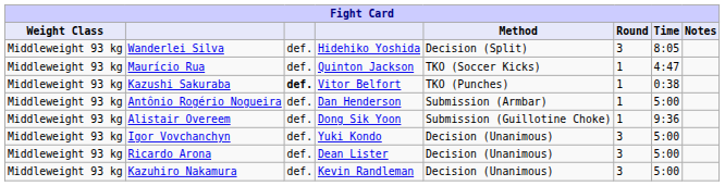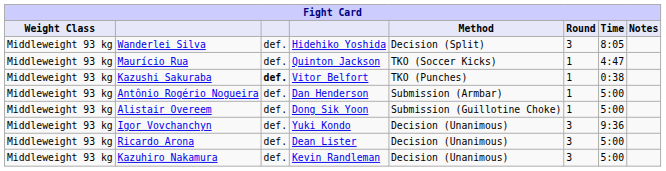Alistair Overeem | Time: 9:36 -> 5:00
Igor Vovchanchyn | Time: 5:00 -> 9:36
